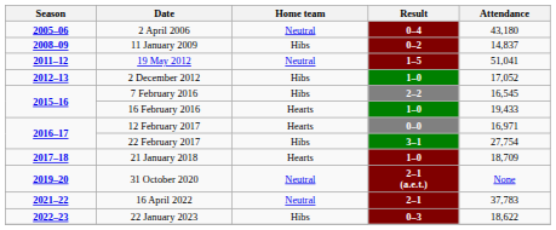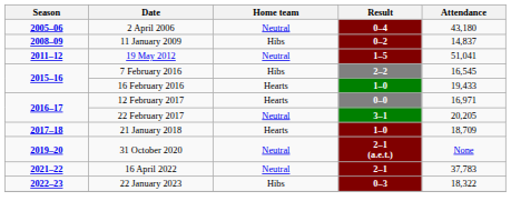- row: 2012–13 | 2 December 2012 | Hibs | 1–0 | 17,052
22 February 2017 | Home team: Hibs -> Neutral
22 February 2017 | Attendance: 27,754 -> 20,205
22 January 2023 | Attendance: 18,622 -> 18,322
